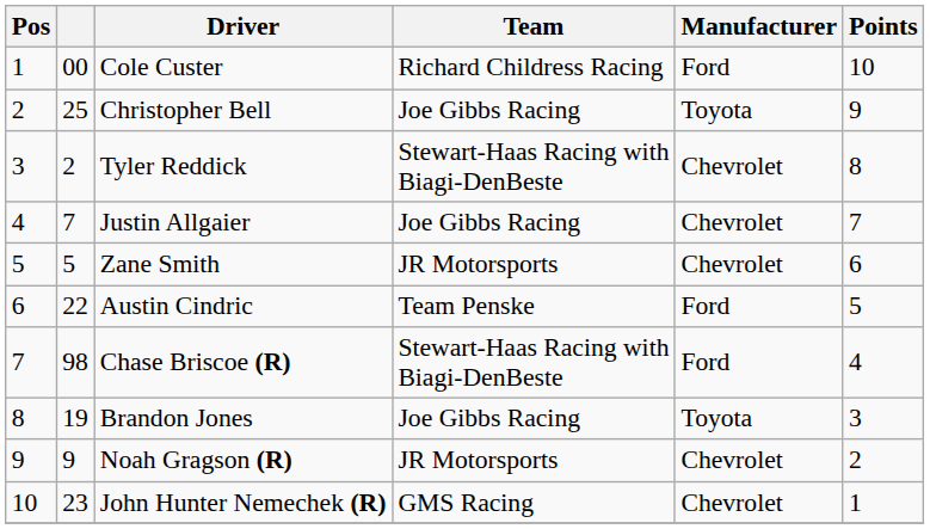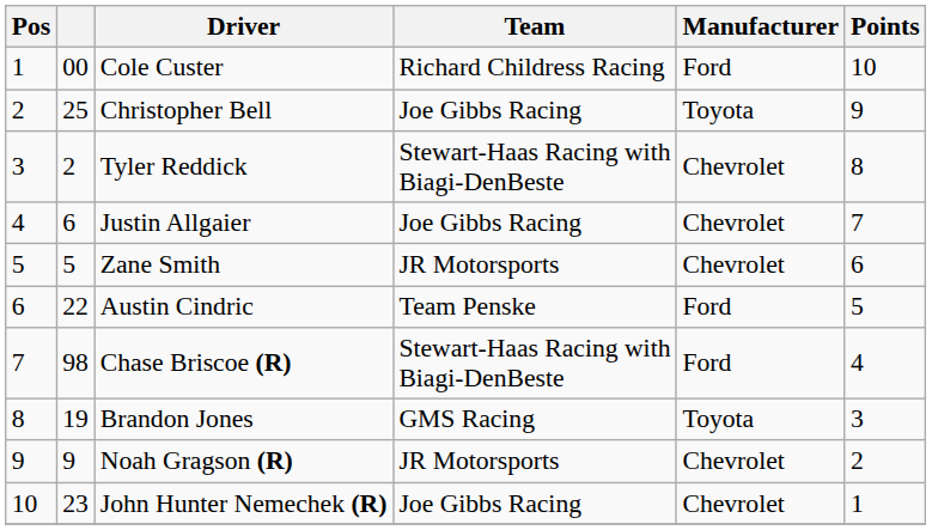Justin Allgaier | column 2: 7 -> 6
Brandon Jones | Team: Joe Gibbs Racing -> GMS Racing
John Hunter Nemechek (R) | Team: GMS Racing -> Joe Gibbs Racing
